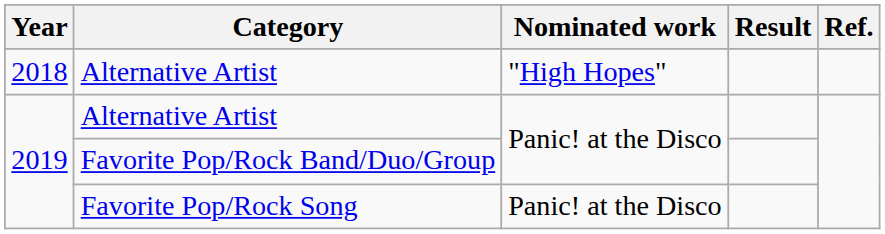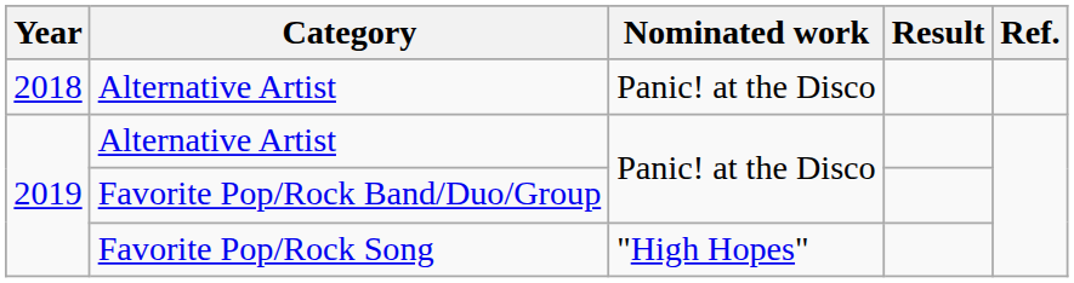2018 / Alternative Artist | Nominated work: "High Hopes" -> Panic! at the Disco
Favorite Pop/Rock Song | Nominated work: Panic! at the Disco -> "High Hopes"
